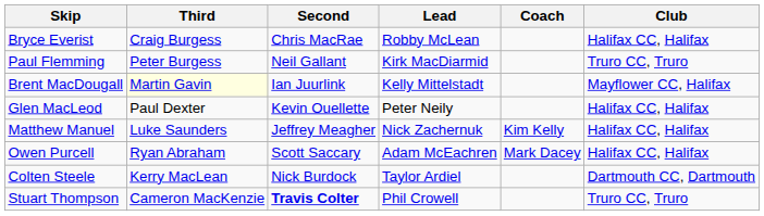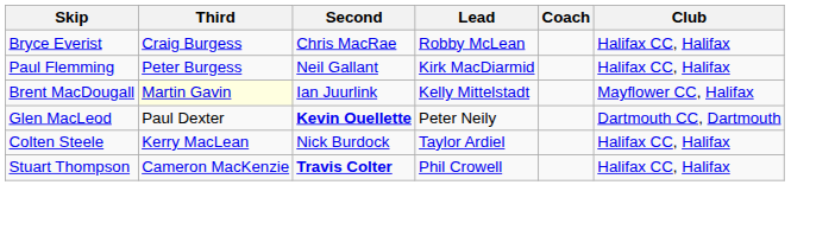Paul Flemming | Club: Truro CC, Truro -> Halifax CC, Halifax
Glen MacLeod | Second: normal -> bold
Glen MacLeod | Club: Halifax CC, Halifax -> Dartmouth CC, Dartmouth
- row: Matthew Manuel | Luke Saunders | Jeffrey Meagher | Nick Zachernuk | Kim Kelly | Halifax CC, Halifax
- row: Owen Purcell | Ryan Abraham | Scott Saccary | Adam McEachren | Mark Dacey | Halifax CC, Halifax
Colten Steele | Club: Dartmouth CC, Dartmouth -> Halifax CC, Halifax
Stuart Thompson | Club: Truro CC, Truro -> Halifax CC, Halifax
